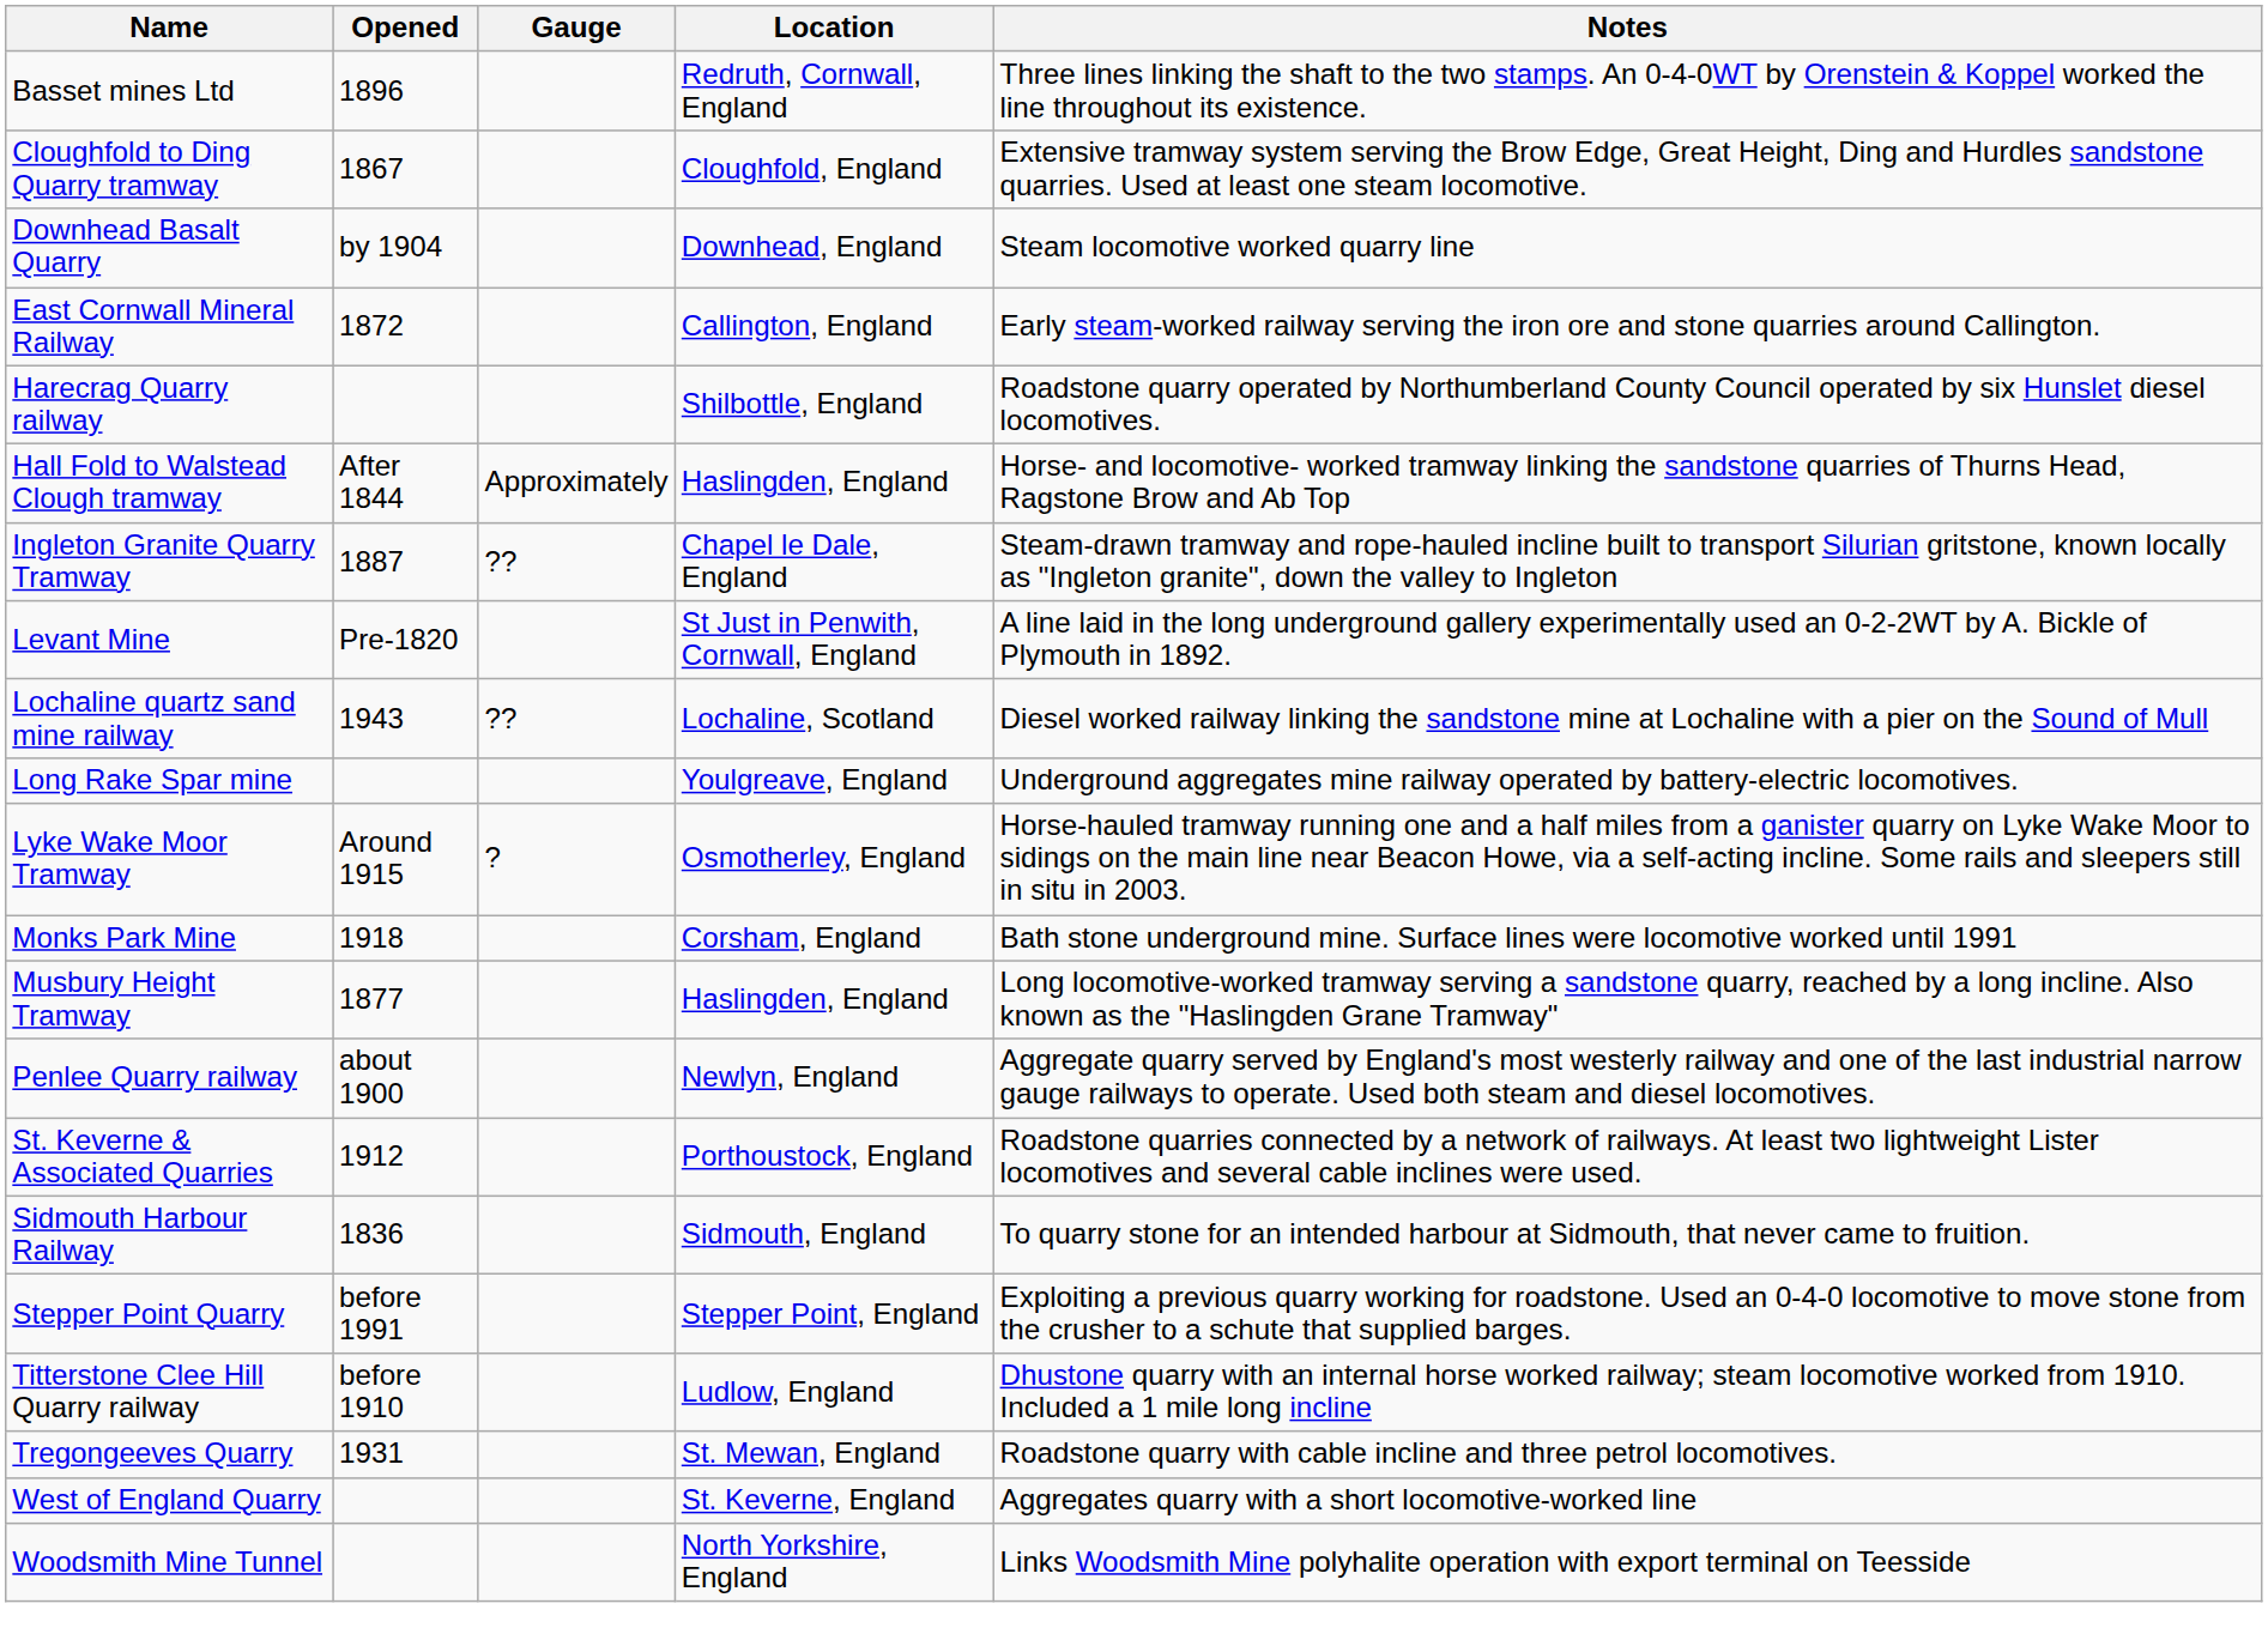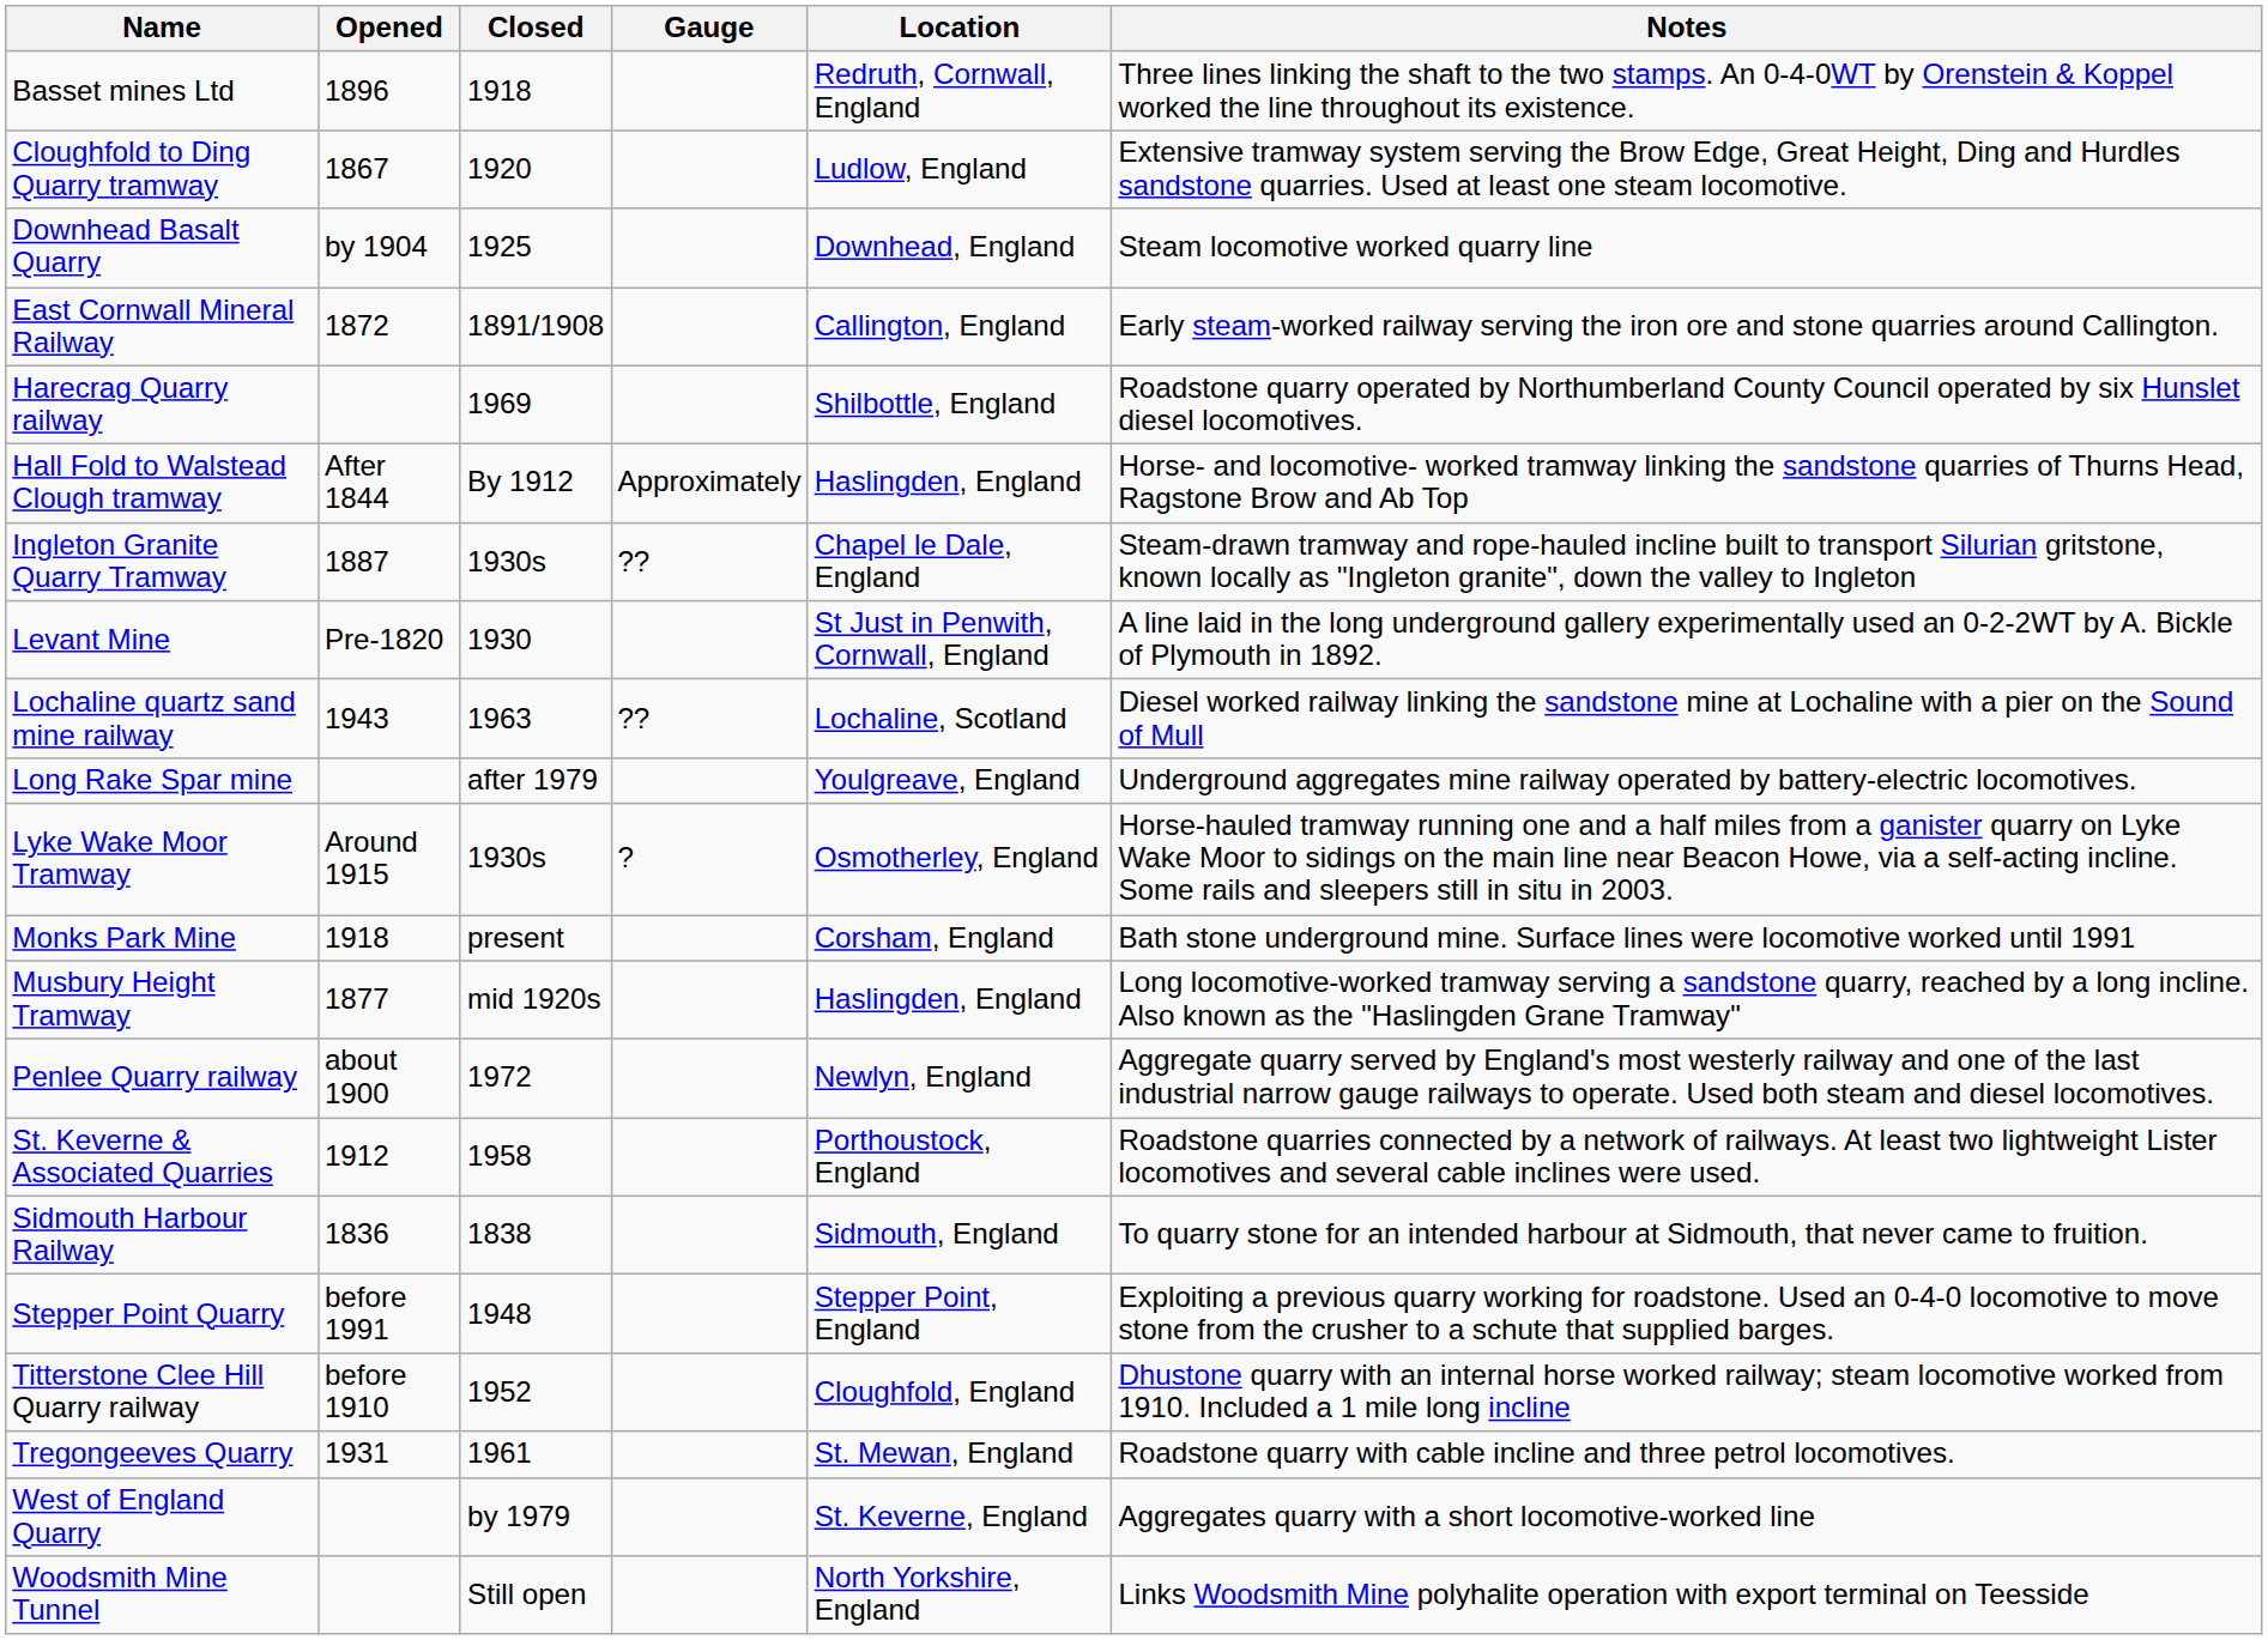+ column: Closed | 1918 | 1920 | 1925 | 1891/1908 | 1969 | By 1912 | 1930s | 1930 | 1963 | after 1979 | 1930s | present | mid 1920s | 1972 | 1958 | 1838 | 1948 | 1952 | 1961 | by 1979 | Still open
Cloughfold to Ding Quarry tramway | Location: Cloughfold, England -> Ludlow, England
Titterstone Clee Hill Quarry railway | Location: Ludlow, England -> Cloughfold, England
